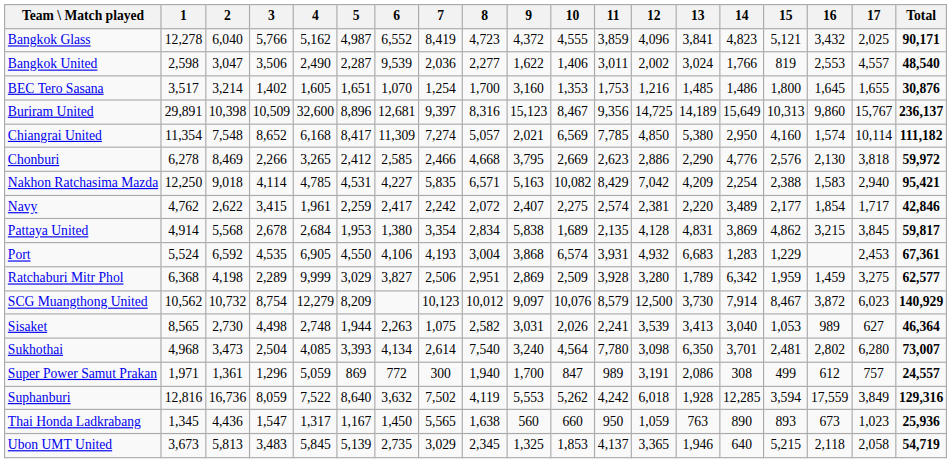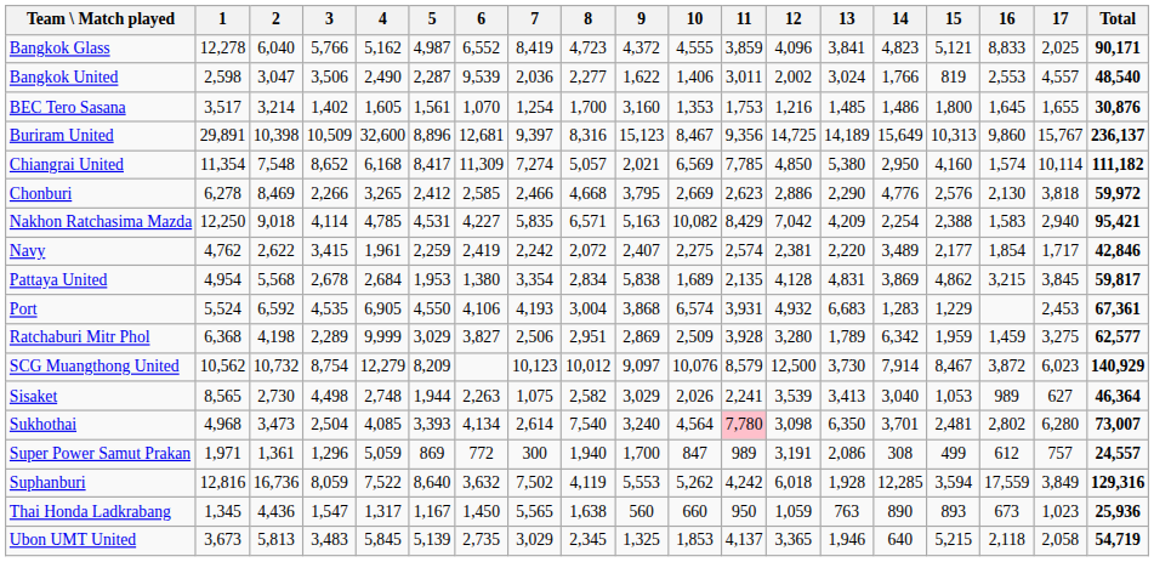Bangkok Glass | 16: 3,432 -> 8,833
BEC Tero Sasana | 5: 1,651 -> 1,561
Navy | 6: 2,417 -> 2,419
Pattaya United | 1: 4,914 -> 4,954
Sisaket | 9: 3,031 -> 3,029
Sukhothai | 11: no background -> pink background
